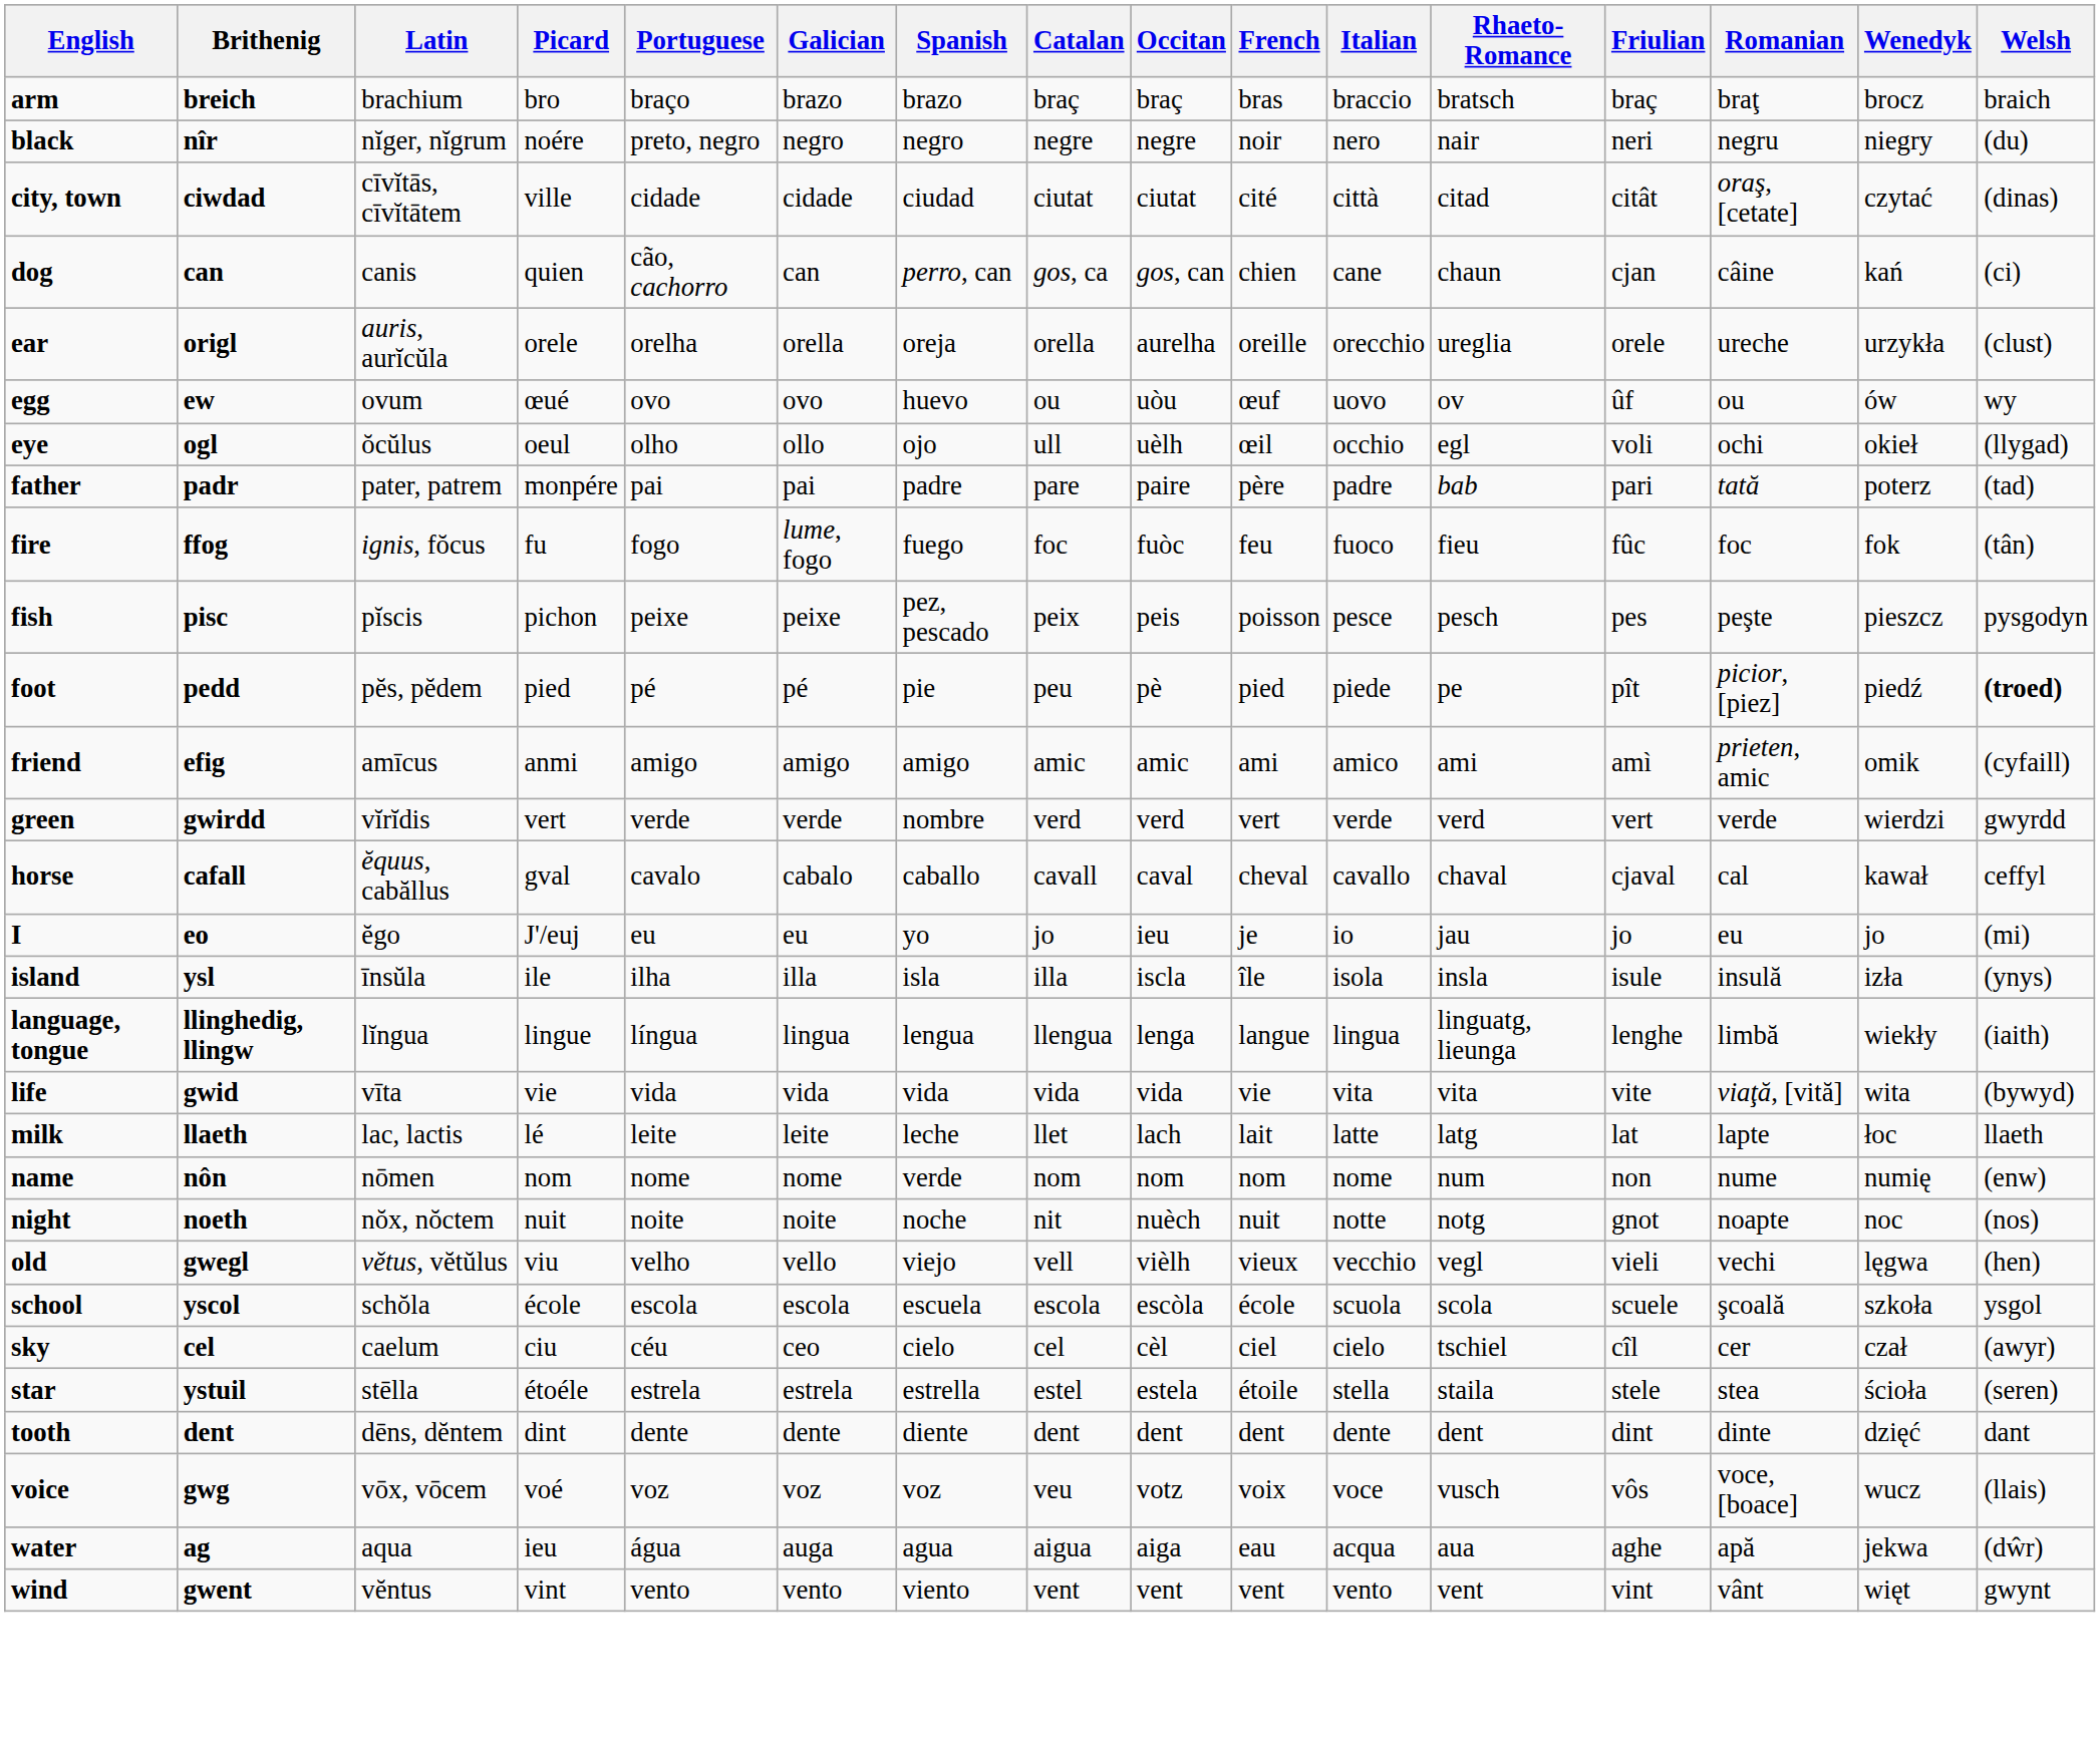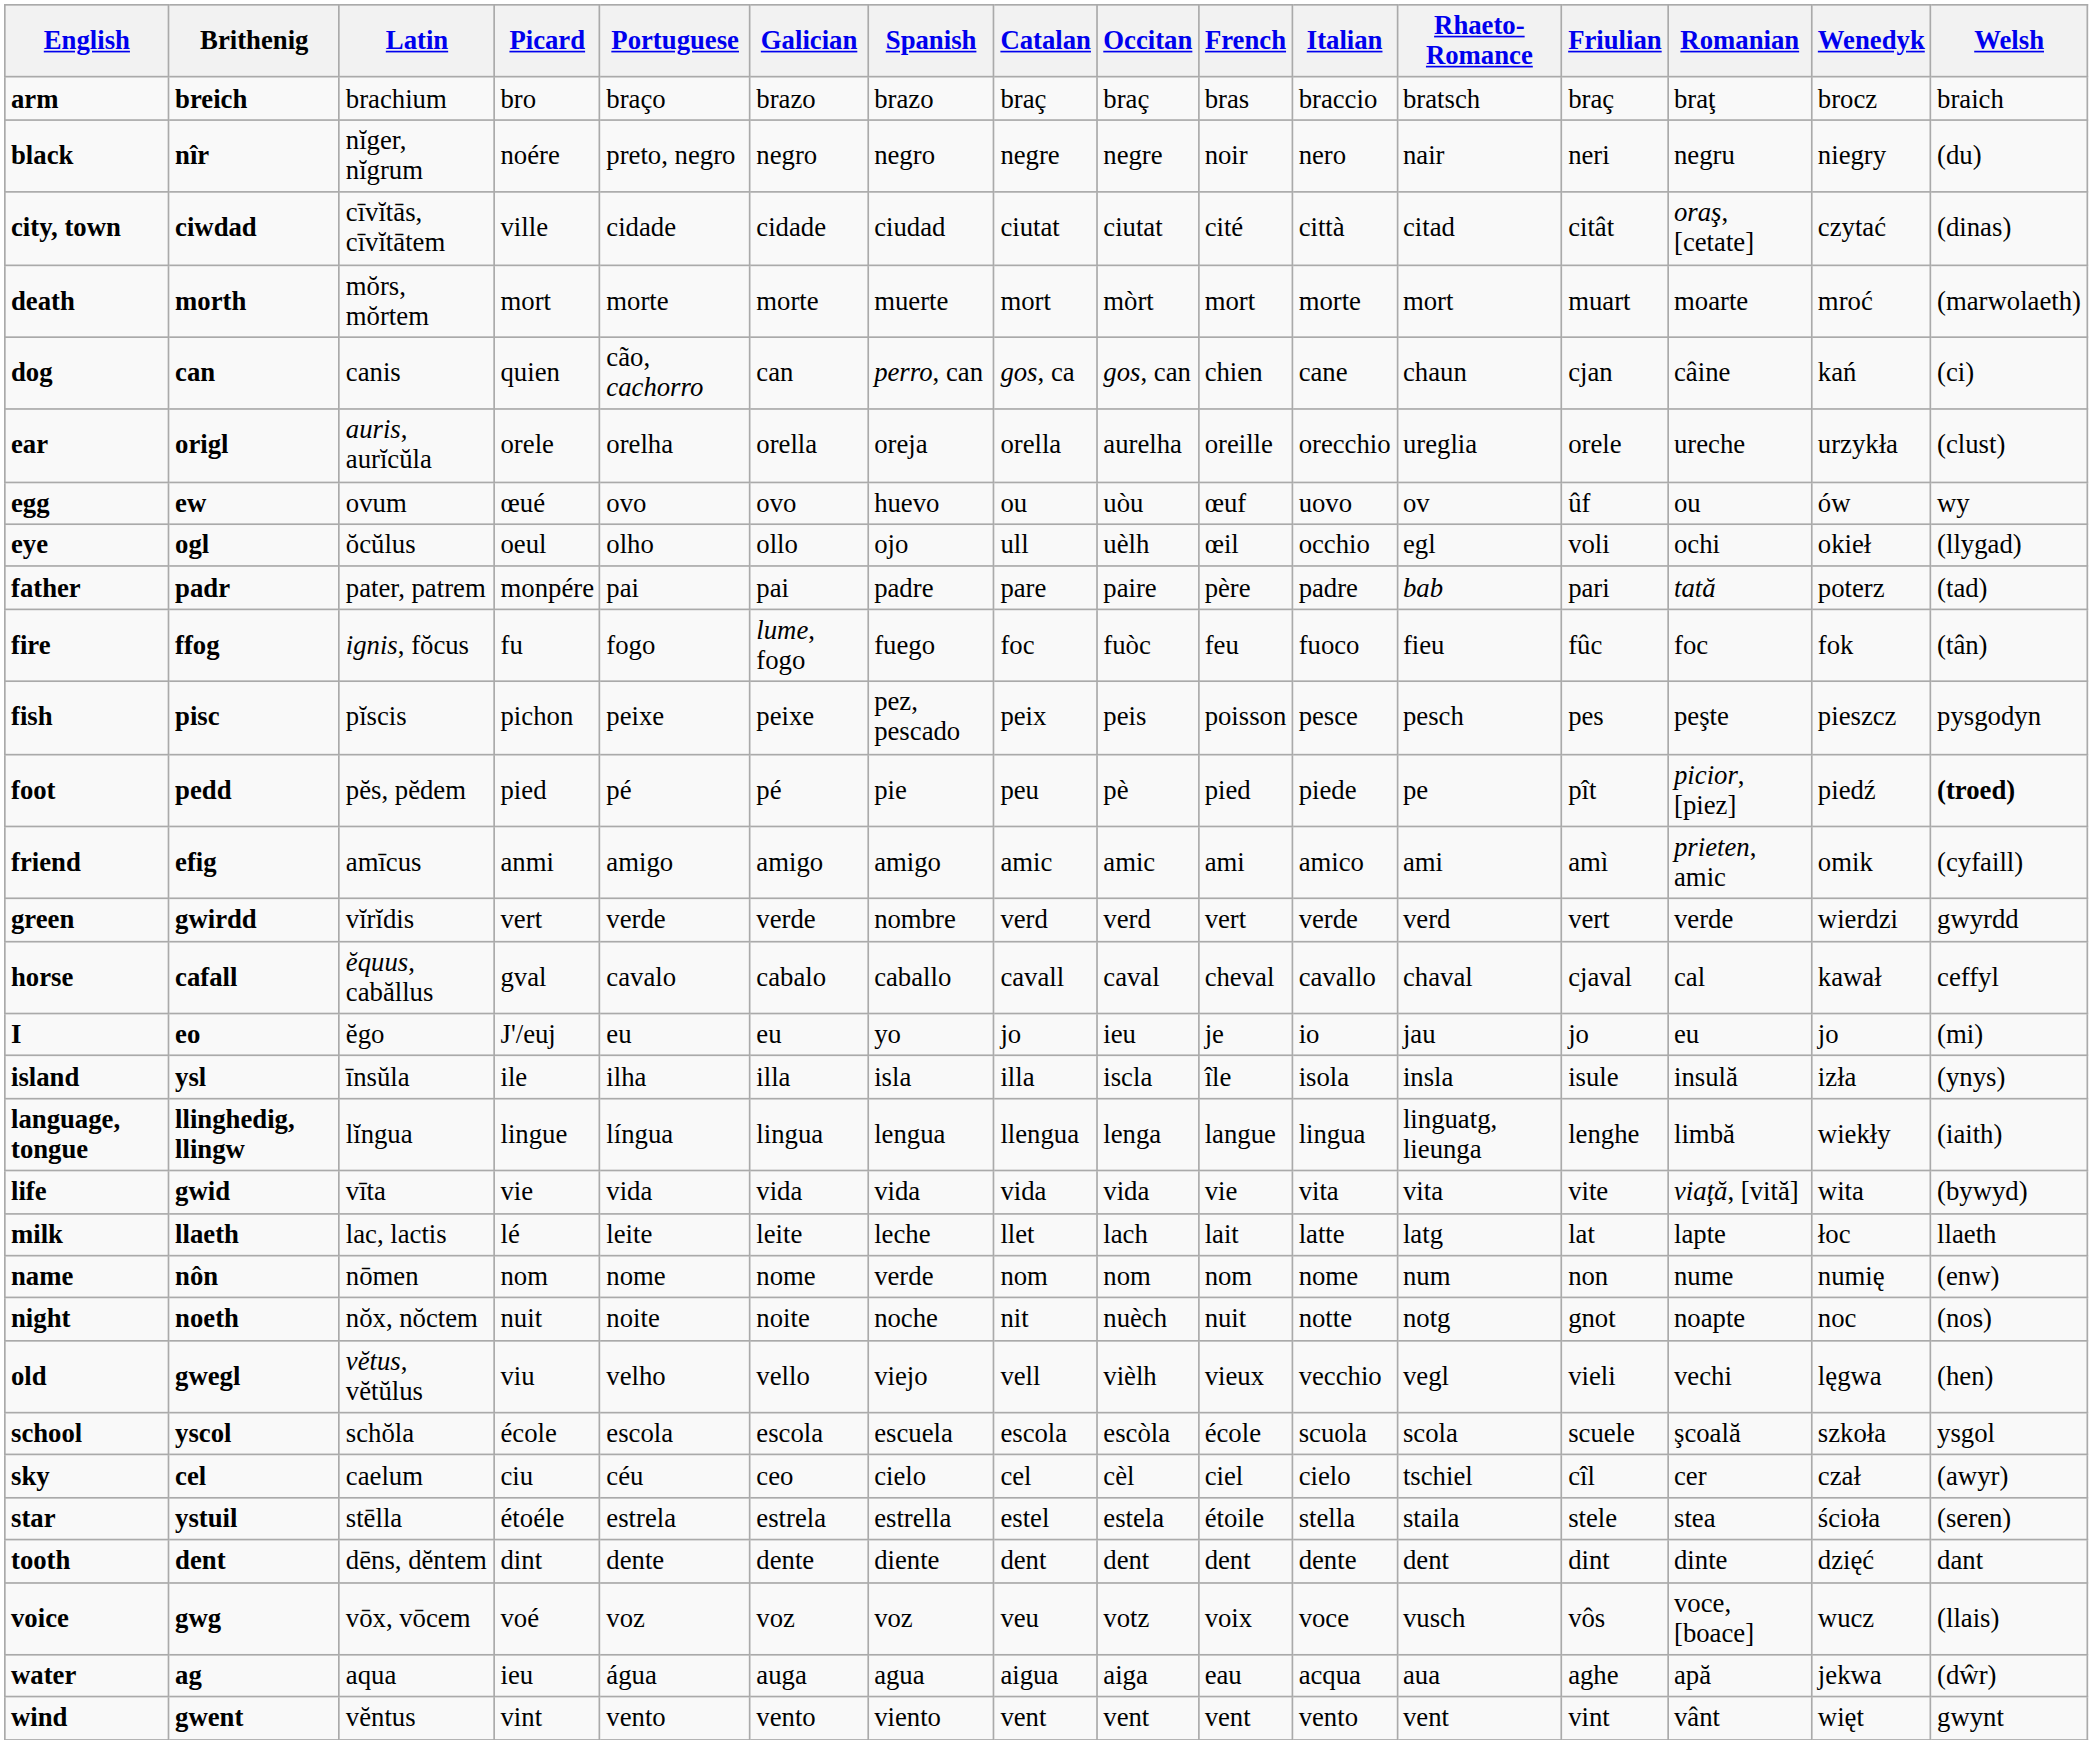+ row: death | morth | mŏrs, mŏrtem | mort | morte | morte | muerte | mort | mòrt | mort | morte | mort | muart | moarte | mroć | (marwolaeth)
